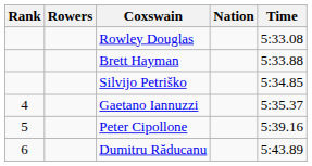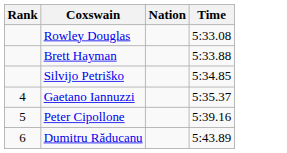- column: Rowers
